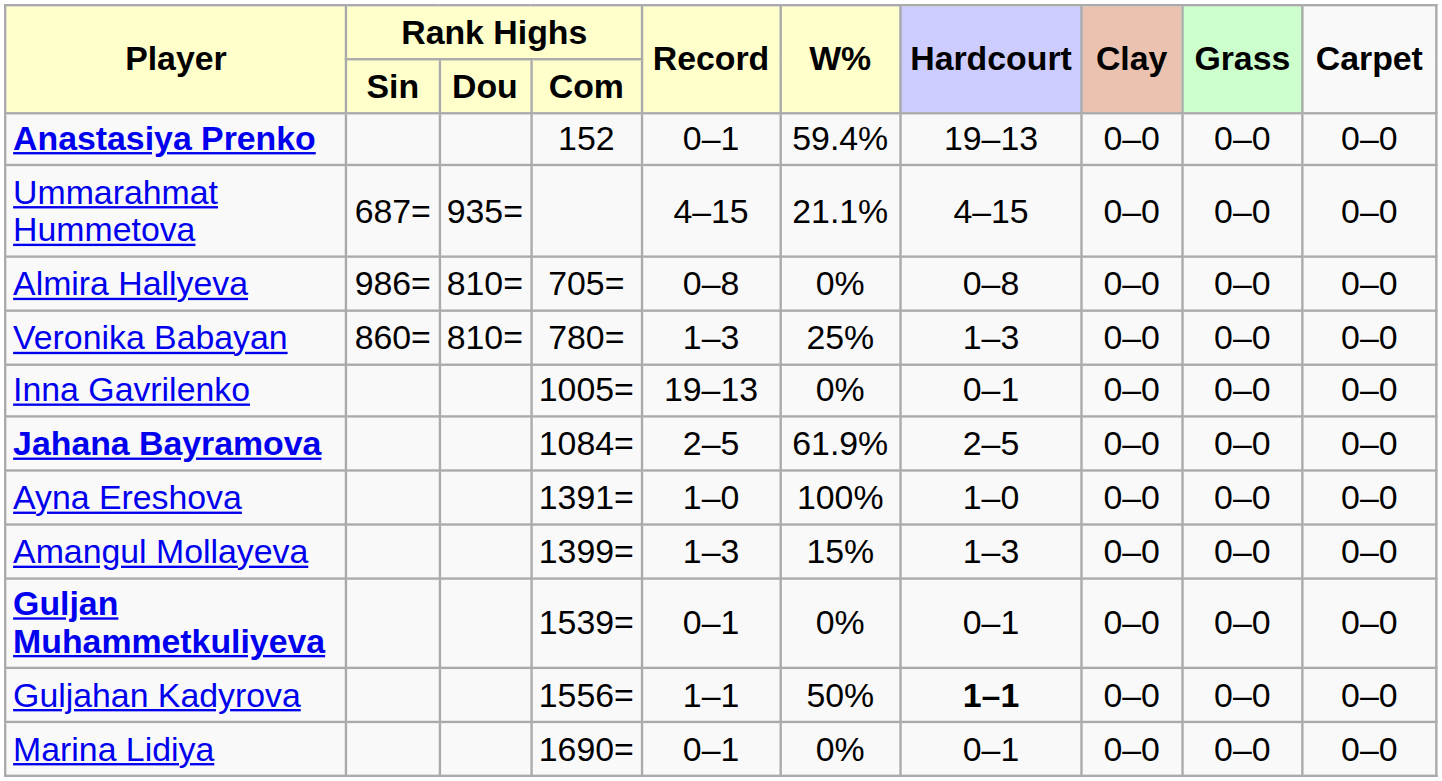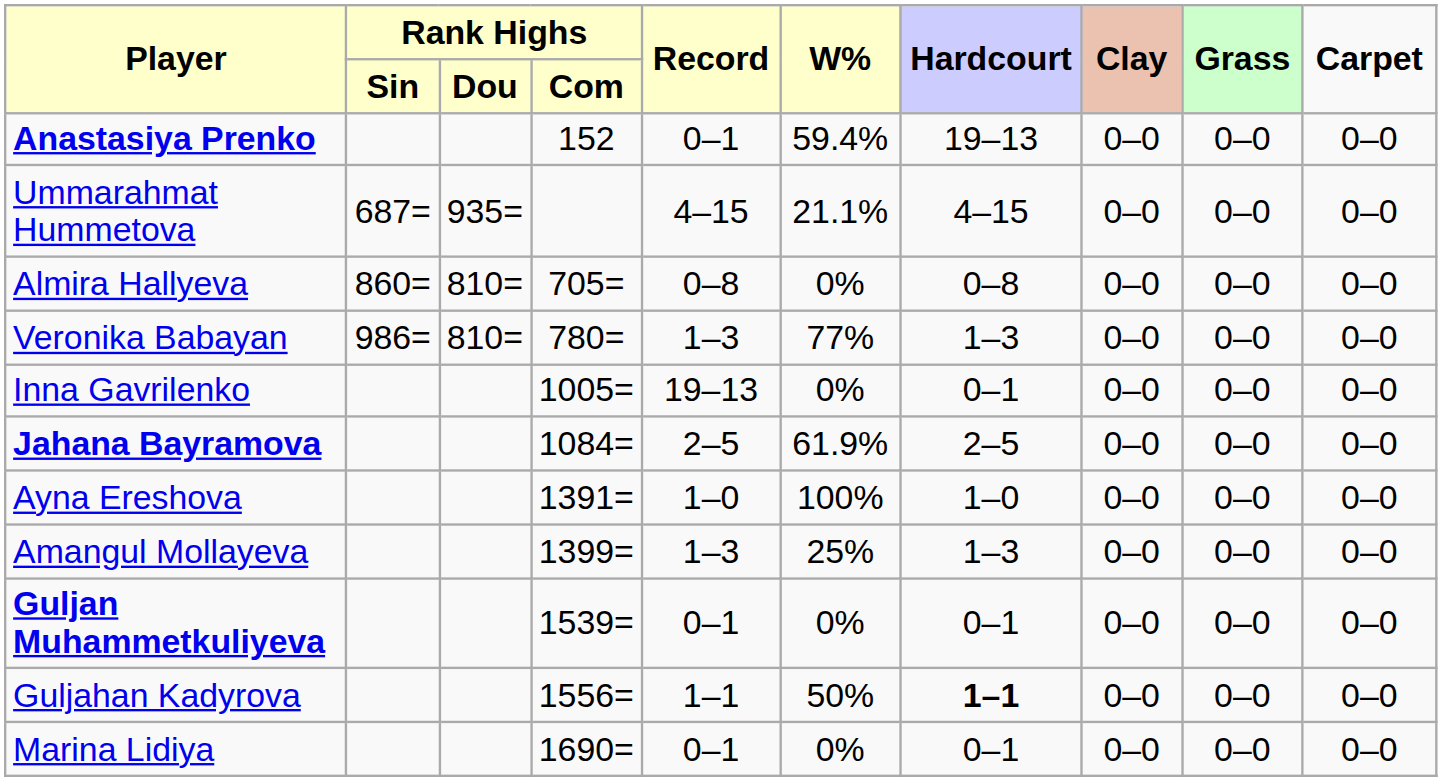Almira Hallyeva | column 2: 986= -> 860=
Veronika Babayan | column 2: 860= -> 986=
Veronika Babayan | W%: 25% -> 77%
Amangul Mollayeva | W%: 15% -> 25%
